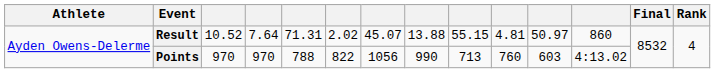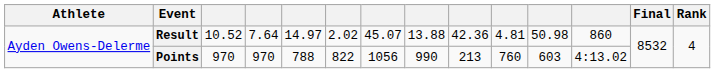Result | column 5: 71.31 -> 14.97
Result | column 9: 55.15 -> 42.36
Result | column 11: 50.97 -> 50.98
Points | column 9: 713 -> 213
